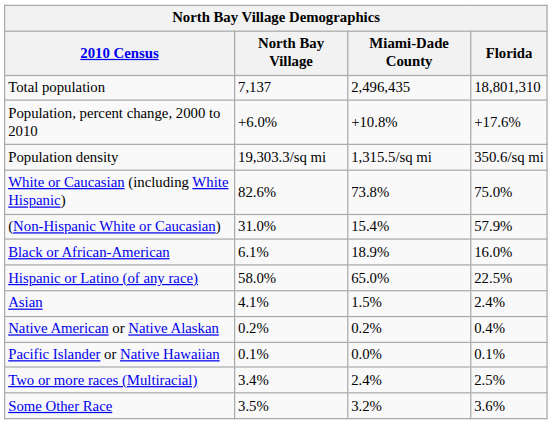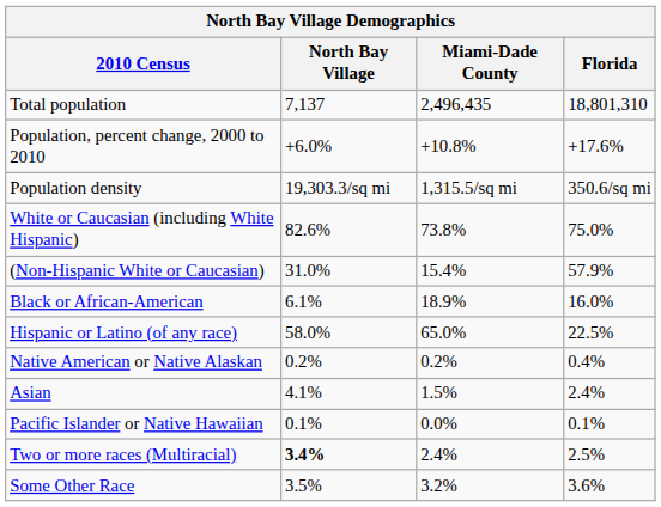rows swapped: Asian <-> Native American or Native Alaskan
Two or more races (Multiracial) | North Bay Village: normal -> bold
